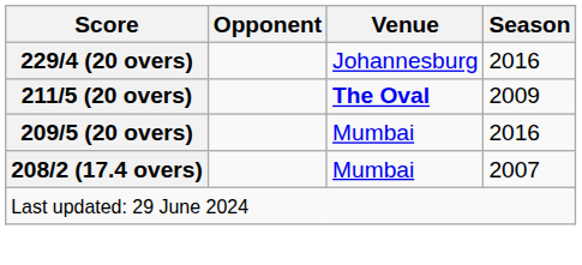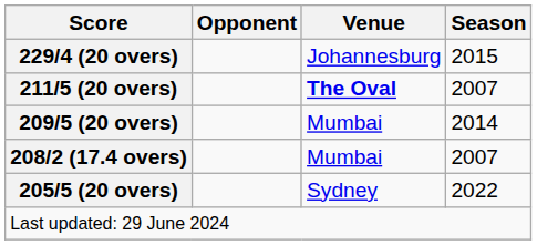229/4 (20 overs) | Season: 2016 -> 2015
211/5 (20 overs) | Season: 2009 -> 2007
209/5 (20 overs) | Season: 2016 -> 2014
+ row: 205/5 (20 overs) | Sydney | 2022
